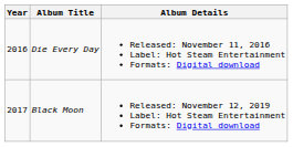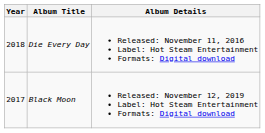Die Every Day | Year: 2016 -> 2018
